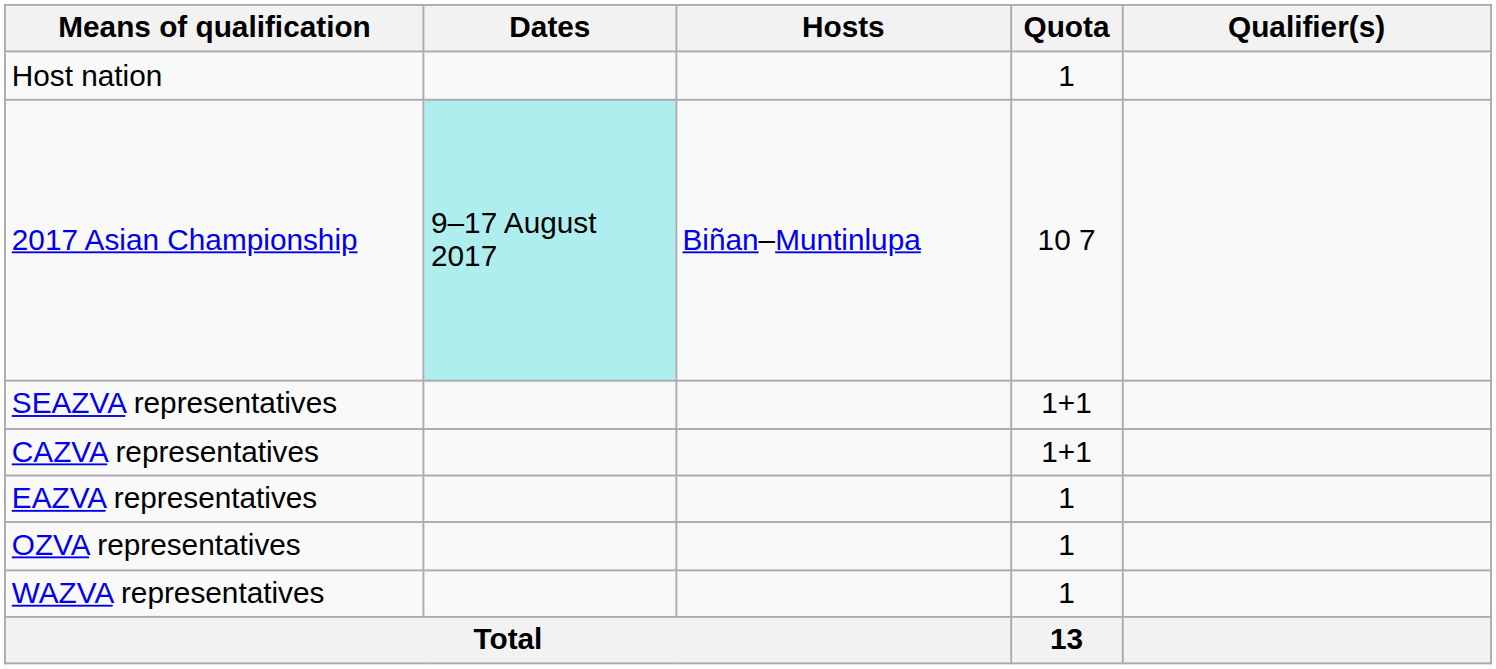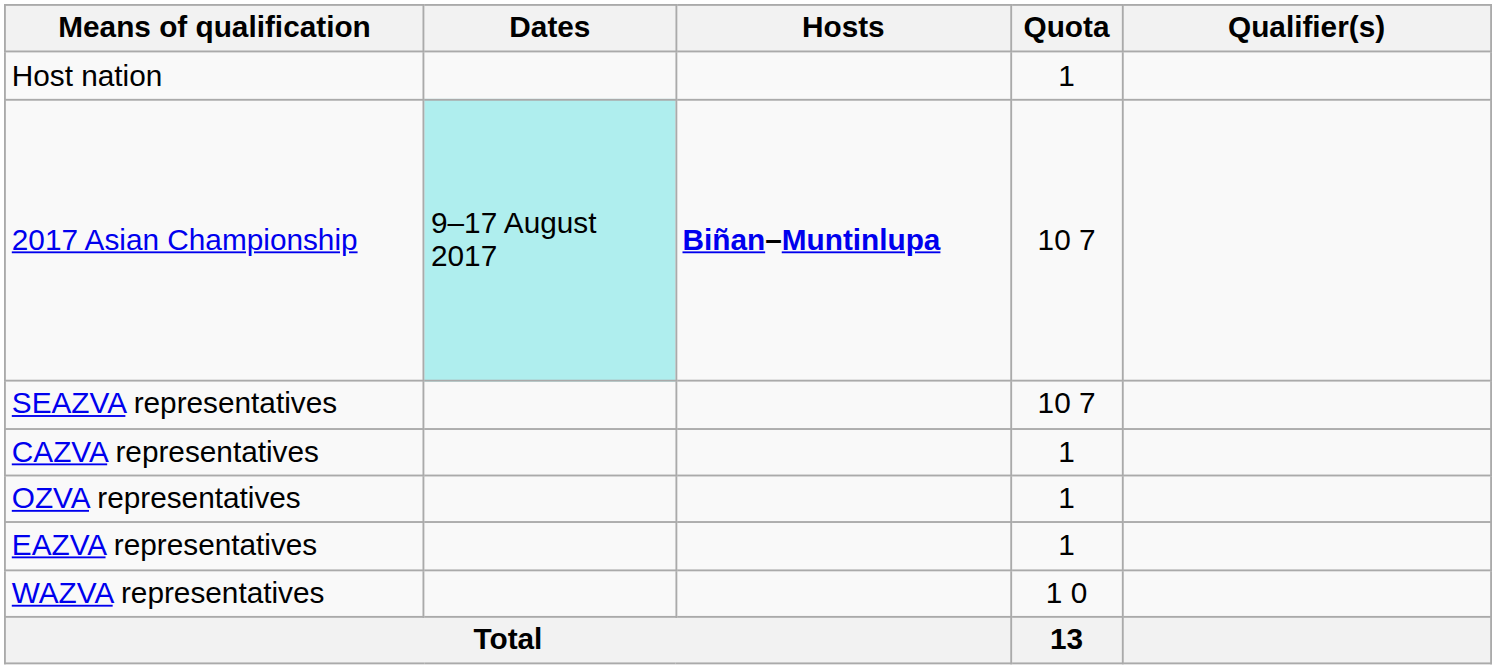2017 Asian Championship | Hosts: normal -> bold
SEAZVA representatives | Quota: 1+1 -> 10 7
CAZVA representatives | Quota: 1+1 -> 1
rows swapped: EAZVA representatives <-> OZVA representatives
WAZVA representatives | Quota: 1 -> 1 0
